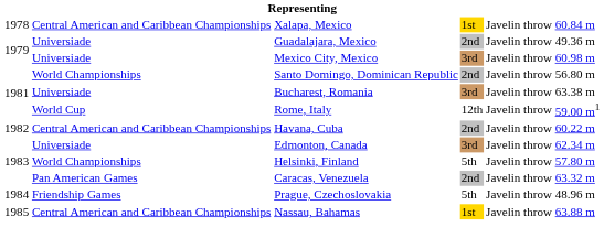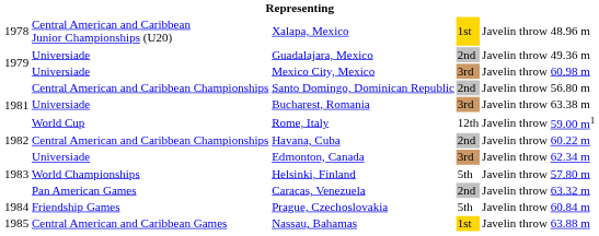Xalapa, Mexico | column 2: Central American and Caribbean Championships -> Central American and Caribbean Junior Championships (U20)
Xalapa, Mexico | column 6: 60.84 m -> 48.96 m
Santo Domingo, Dominican Republic | column 2: World Championships -> Central American and Caribbean Championships
Prague, Czechoslovakia | column 6: 48.96 m -> 60.84 m
Nassau, Bahamas | column 2: Central American and Caribbean Championships -> Central American and Caribbean Games
